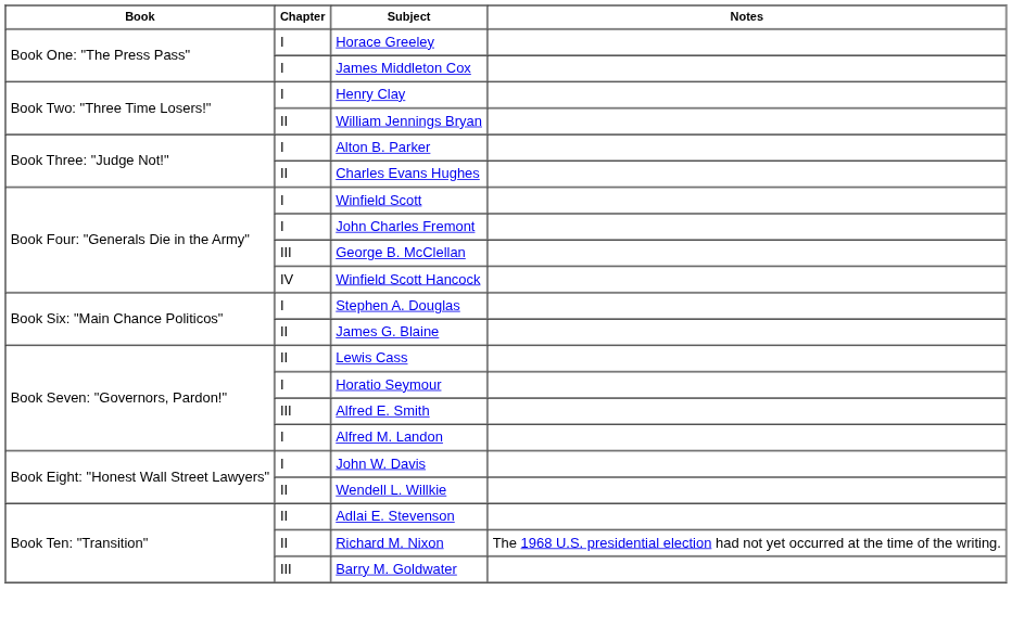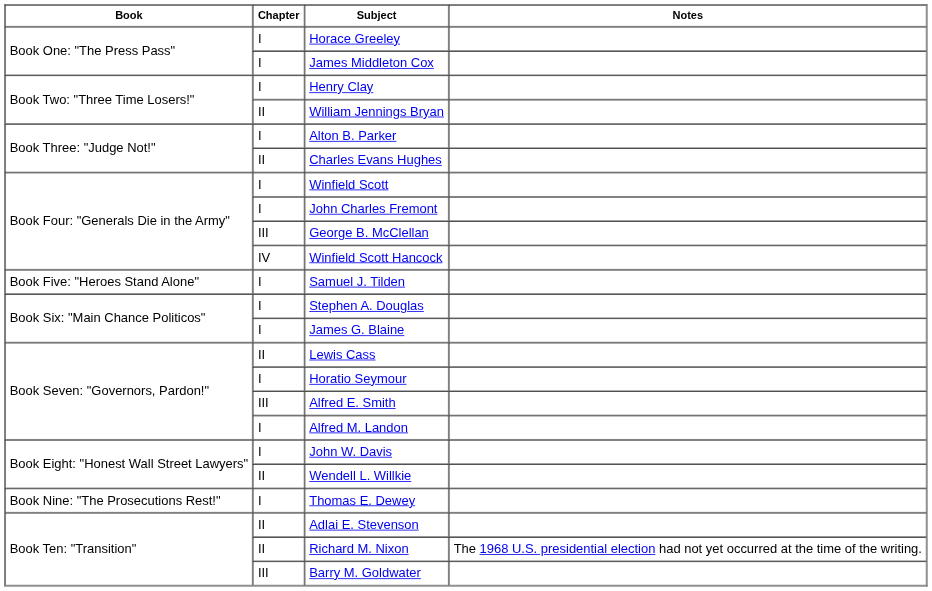+ row: Book Five: "Heroes Stand Alone" | I | Samuel J. Tilden
James G. Blaine | Chapter: II -> I
+ row: Book Nine: "The Prosecutions Rest!" | I | Thomas E. Dewey
